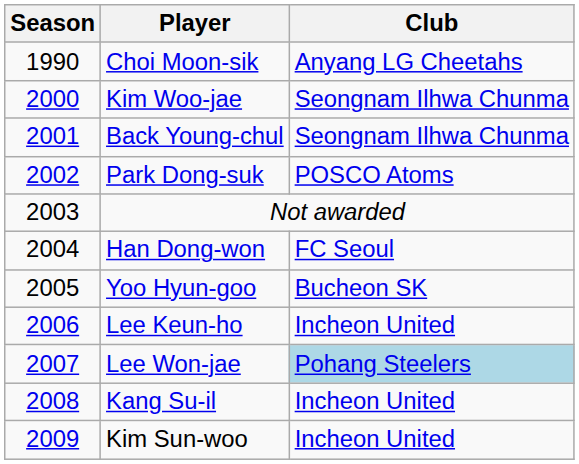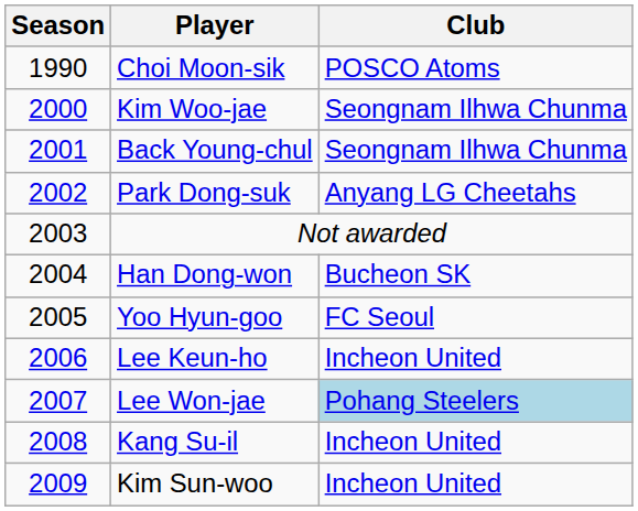Choi Moon-sik | Club: Anyang LG Cheetahs -> POSCO Atoms
Park Dong-suk | Club: POSCO Atoms -> Anyang LG Cheetahs
Han Dong-won | Club: FC Seoul -> Bucheon SK
Yoo Hyun-goo | Club: Bucheon SK -> FC Seoul
